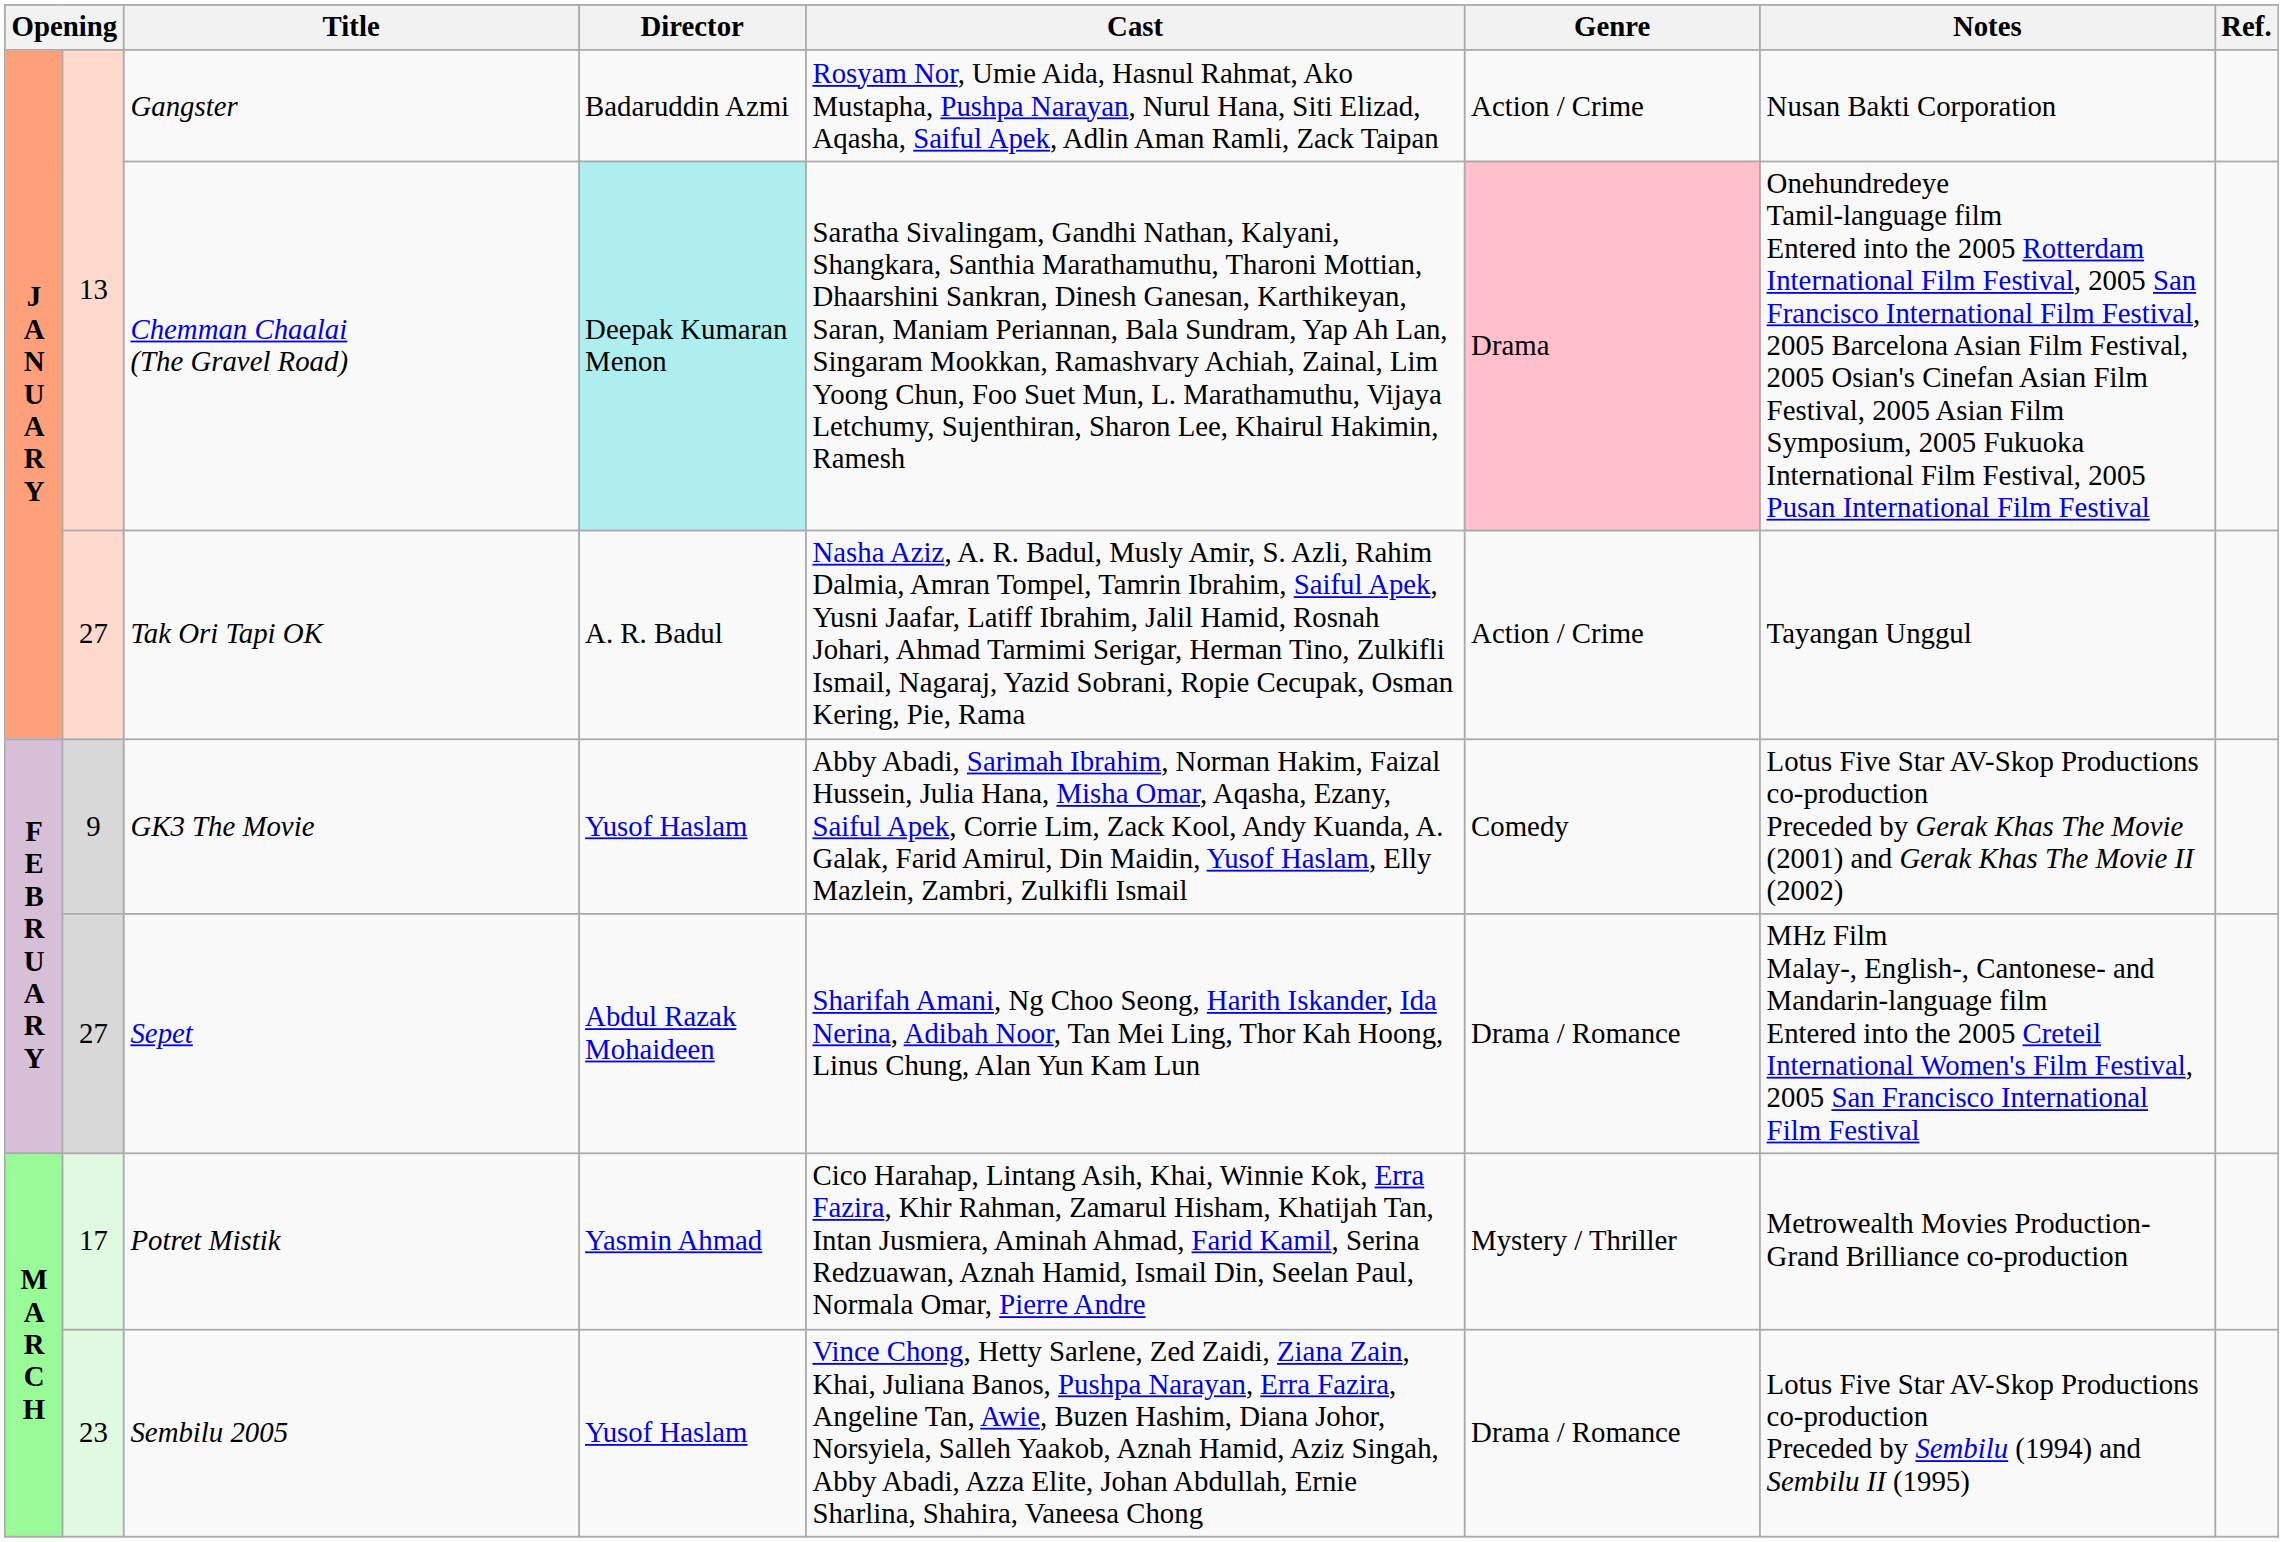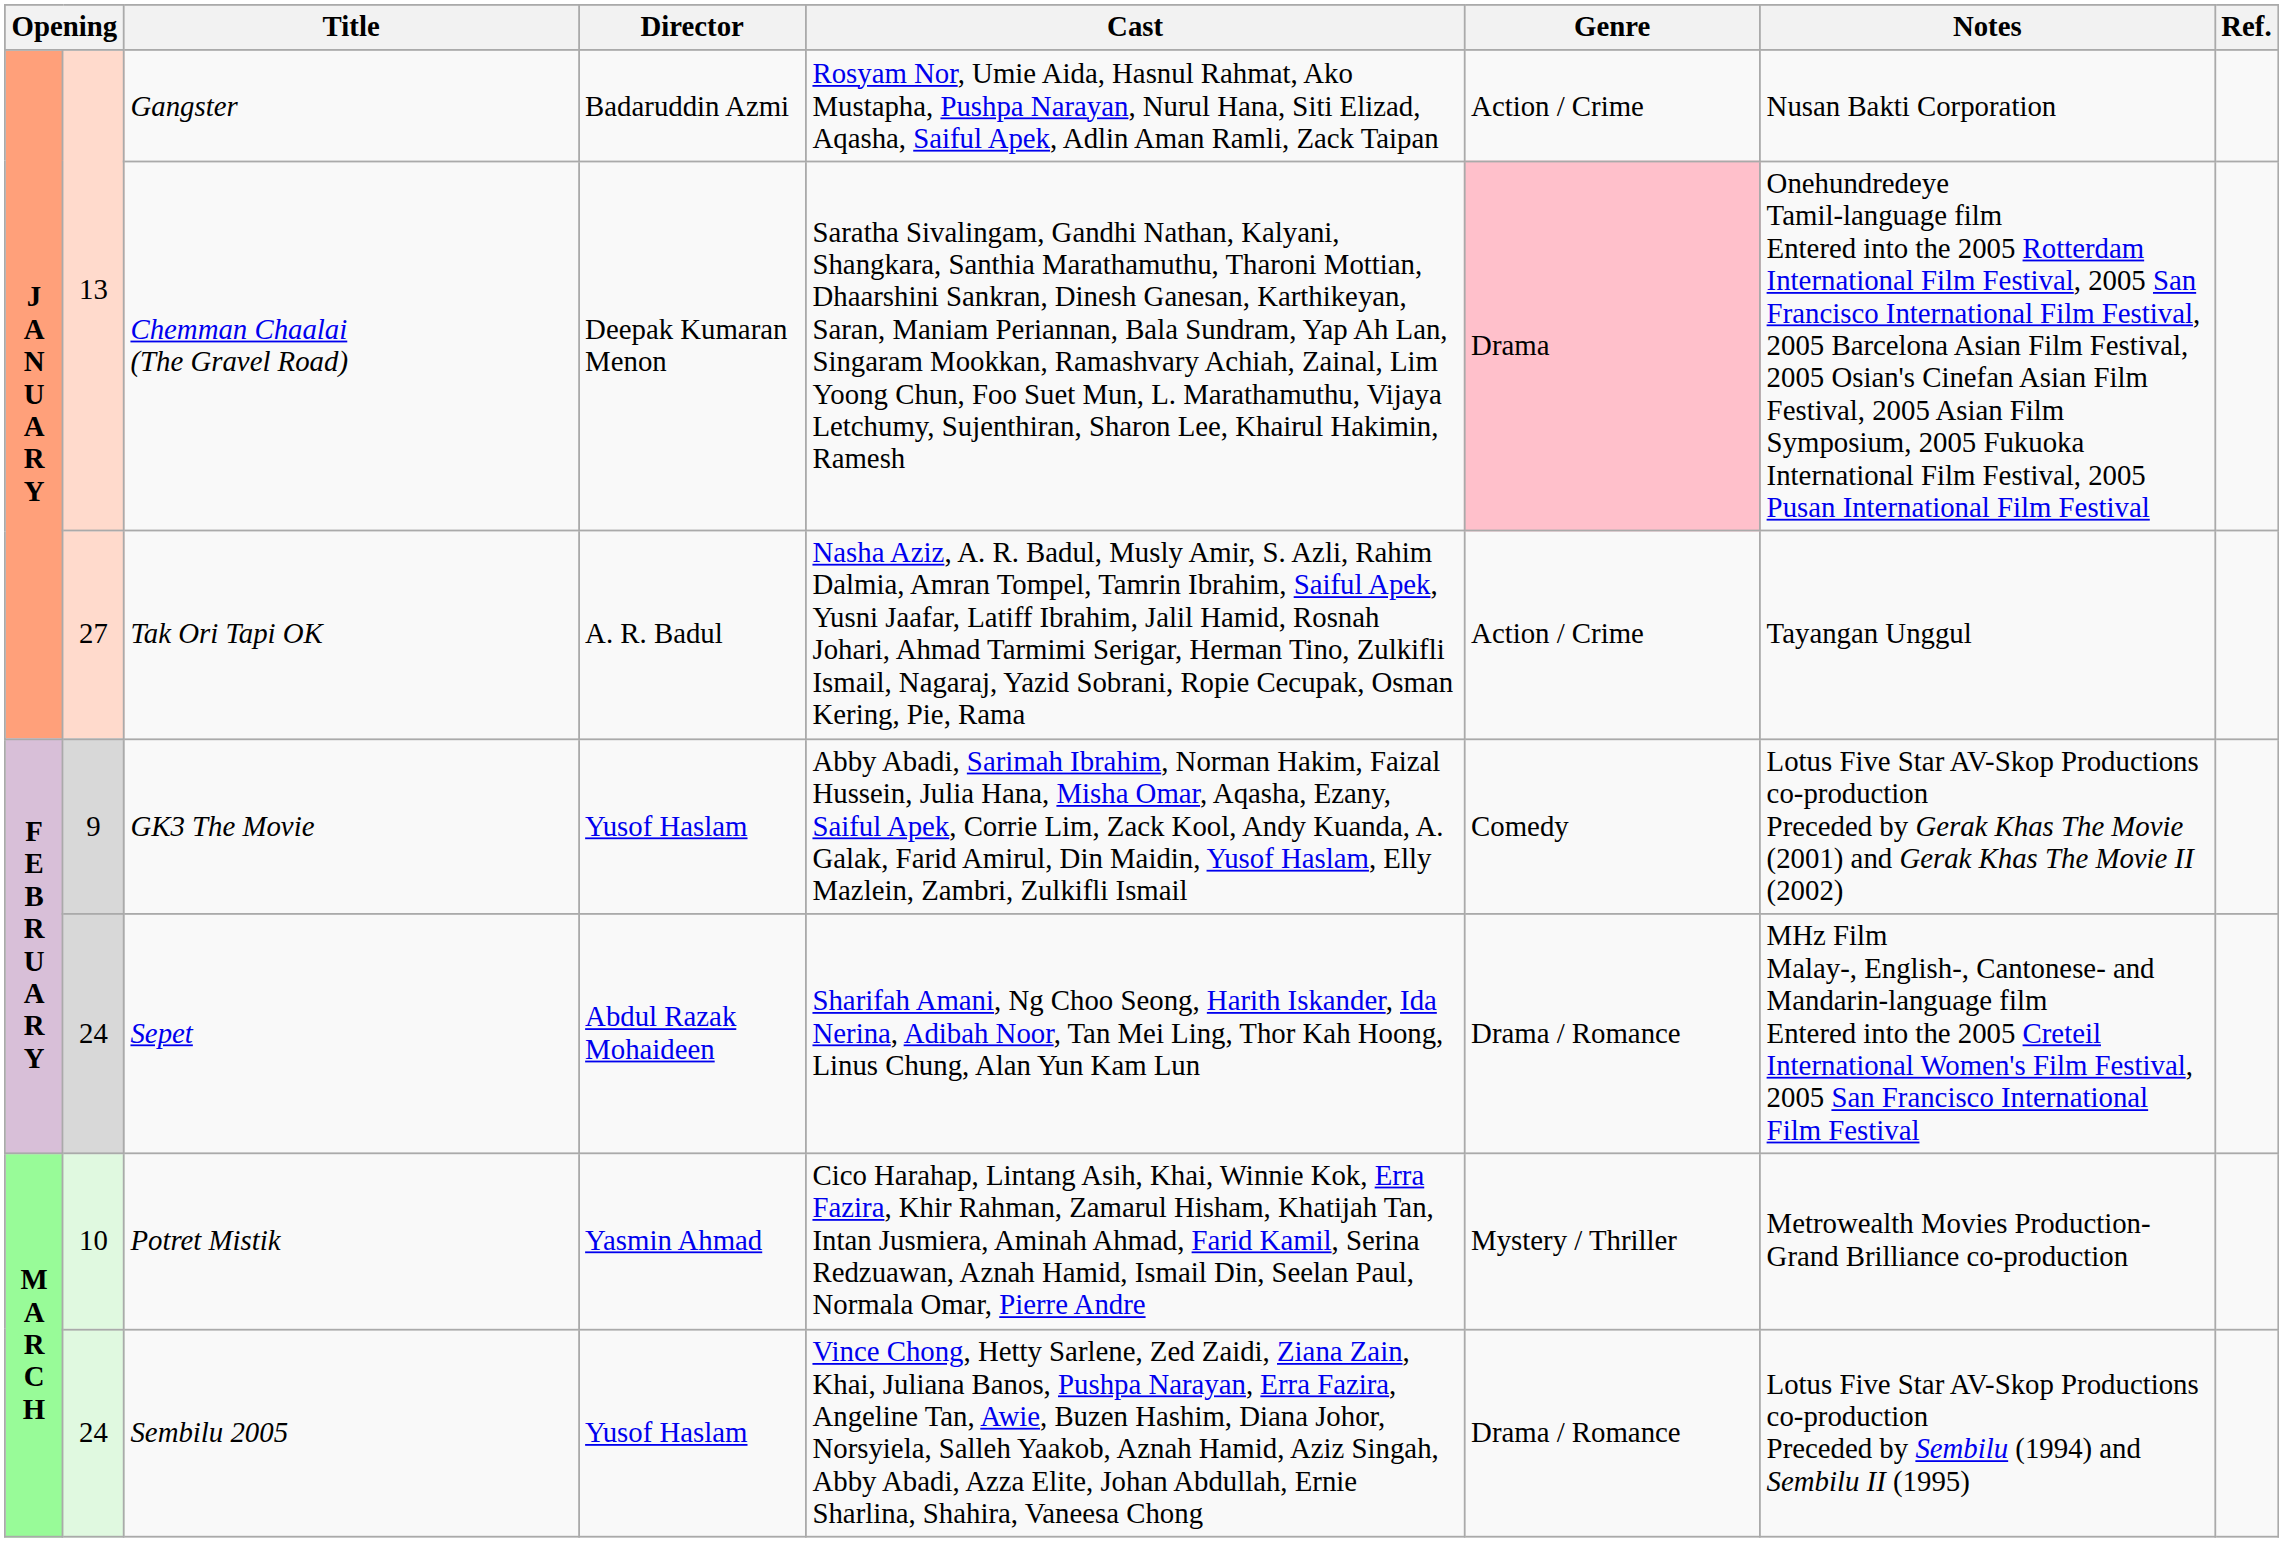Chemman Chaalai (The Gravel Road) | Director: paleturquoise background -> no background
Sepet | column 2: 27 -> 24
Potret Mistik | column 2: 17 -> 10
Sembilu 2005 | column 2: 23 -> 24
